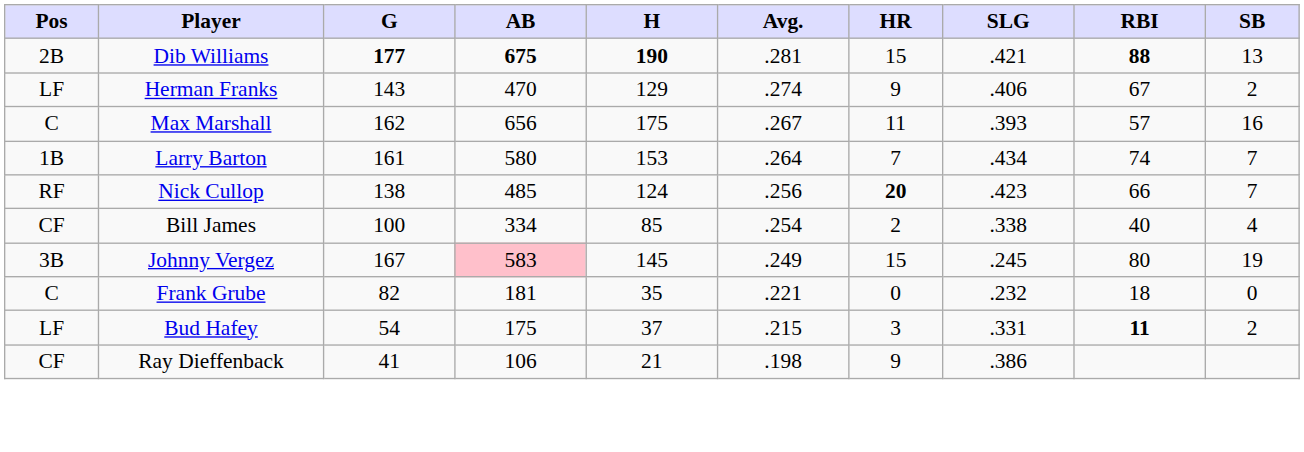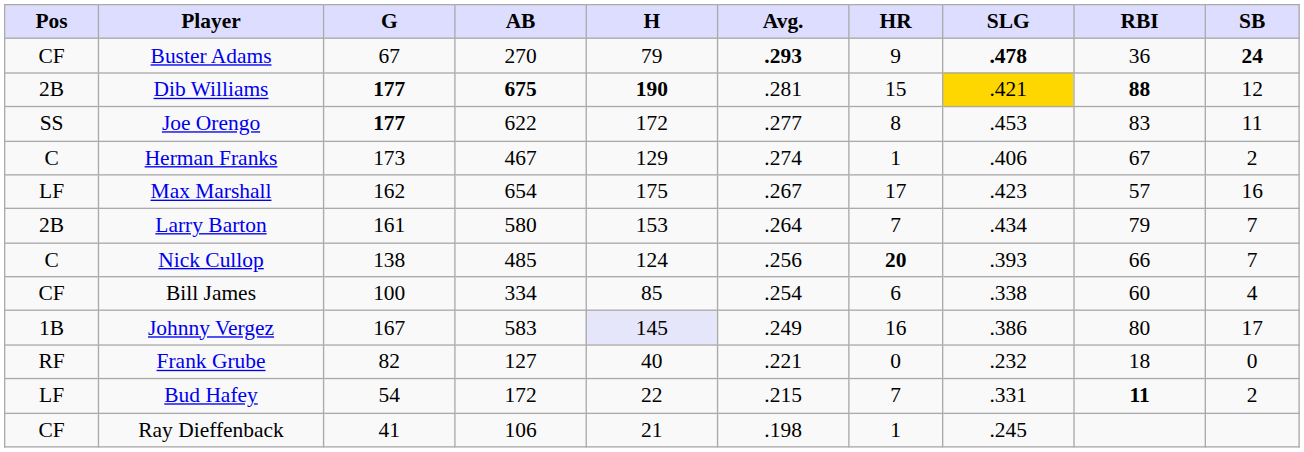+ row: CF | Buster Adams | 67 | 270 | 79 | .293 | 9 | .478 | 36 | 24
Dib Williams | SLG: no background -> gold background
Dib Williams | SB: 13 -> 12
+ row: SS | Joe Orengo | 177 | 622 | 172 | .277 | 8 | .453 | 83 | 11
Herman Franks | Pos: LF -> C
Herman Franks | G: 143 -> 173
Herman Franks | AB: 470 -> 467
Herman Franks | HR: 9 -> 1
Max Marshall | Pos: C -> LF
Max Marshall | AB: 656 -> 654
Max Marshall | HR: 11 -> 17
Max Marshall | SLG: .393 -> .423
Larry Barton | Pos: 1B -> 2B
Larry Barton | RBI: 74 -> 79
Nick Cullop | Pos: RF -> C
Nick Cullop | SLG: .423 -> .393
Bill James | HR: 2 -> 6
Bill James | RBI: 40 -> 60
Johnny Vergez | Pos: 3B -> 1B
Johnny Vergez | AB: pink background -> no background
Johnny Vergez | H: no background -> lavender background
Johnny Vergez | HR: 15 -> 16
Johnny Vergez | SLG: .245 -> .386
Johnny Vergez | SB: 19 -> 17
Frank Grube | Pos: C -> RF
Frank Grube | AB: 181 -> 127
Frank Grube | H: 35 -> 40
Bud Hafey | AB: 175 -> 172
Bud Hafey | H: 37 -> 22
Bud Hafey | HR: 3 -> 7
Ray Dieffenback | HR: 9 -> 1
Ray Dieffenback | SLG: .386 -> .245
